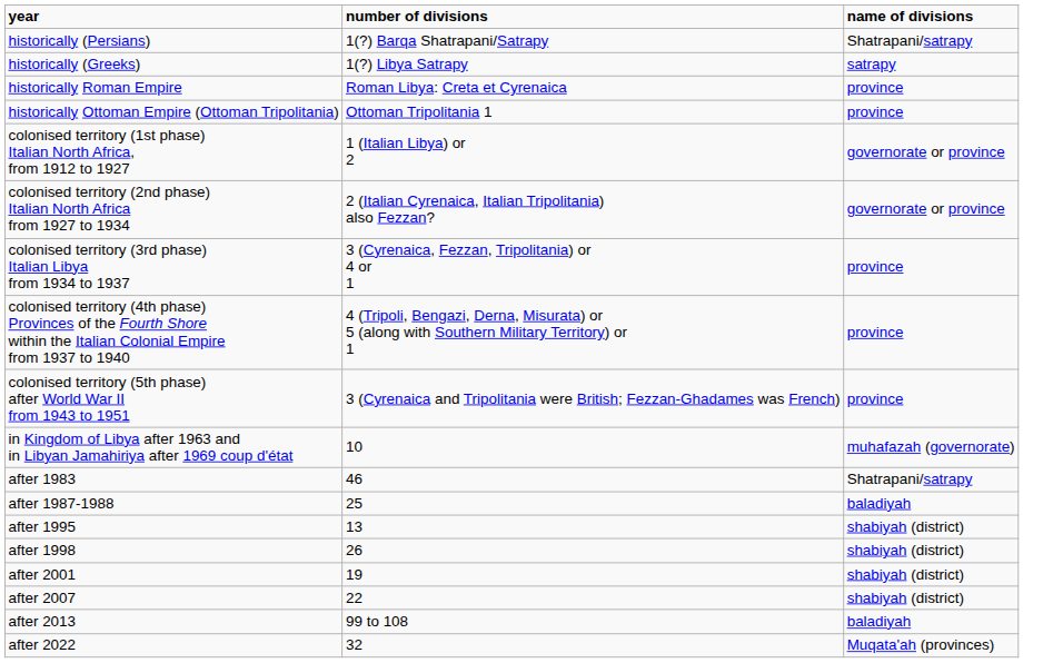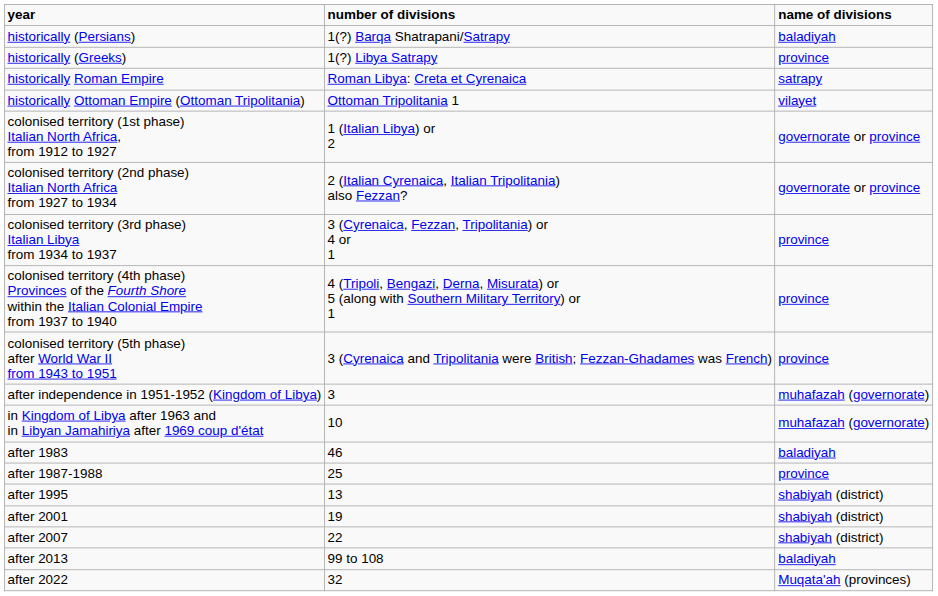historically (Persians) | name of divisions: Shatrapani/satrapy -> baladiyah
historically (Greeks) | name of divisions: satrapy -> province
historically Roman Empire | name of divisions: province -> satrapy
historically Ottoman Empire (Ottoman Tripolitania) | name of divisions: province -> vilayet
+ row: after independence in 1951-1952 (Kingdom of Libya) | 3 | muhafazah (governorate)
after 1983 | name of divisions: Shatrapani/satrapy -> baladiyah
after 1987-1988 | name of divisions: baladiyah -> province
- row: after 1998 | 26 | shabiyah (district)
